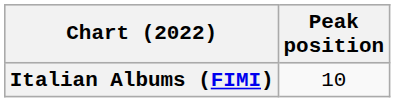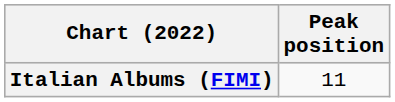Italian Albums (FIMI) | Peak position: 10 -> 11
